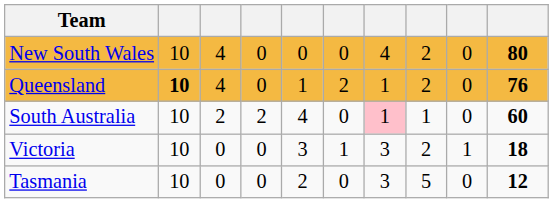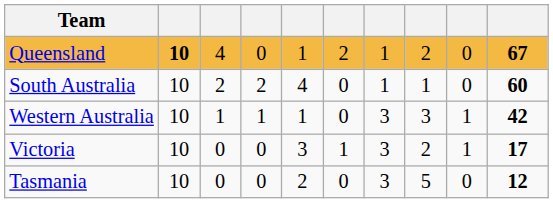- row: New South Wales | 10 | 4 | 0 | 0 | 0 | 4 | 2 | 0 | 80
Queensland | column 10: 76 -> 67
South Australia | column 7: pink background -> no background
+ row: Western Australia | 10 | 1 | 1 | 1 | 0 | 3 | 3 | 1 | 42
Victoria | column 10: 18 -> 17
